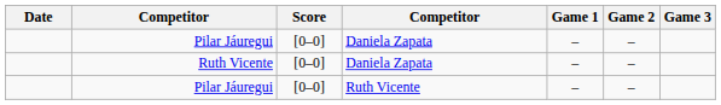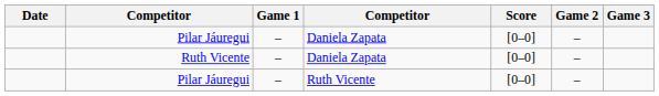columns swapped: Score <-> Game 1
